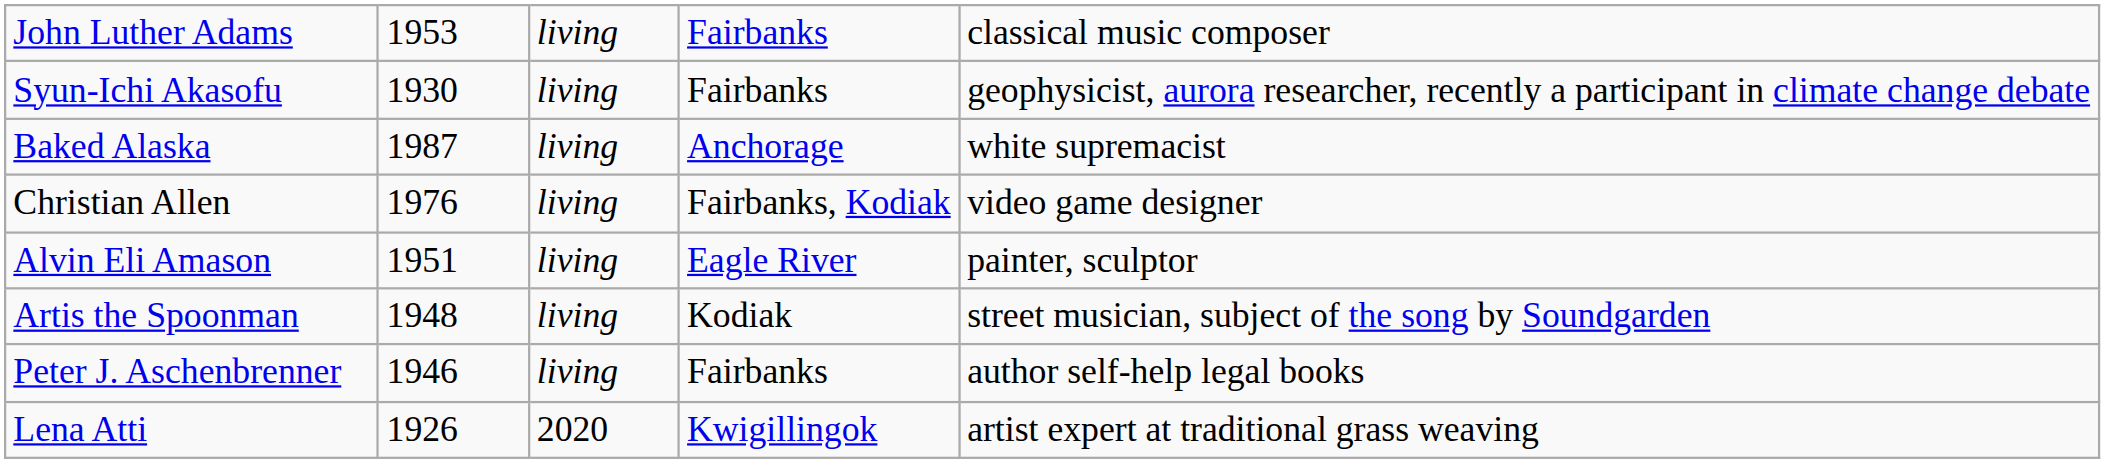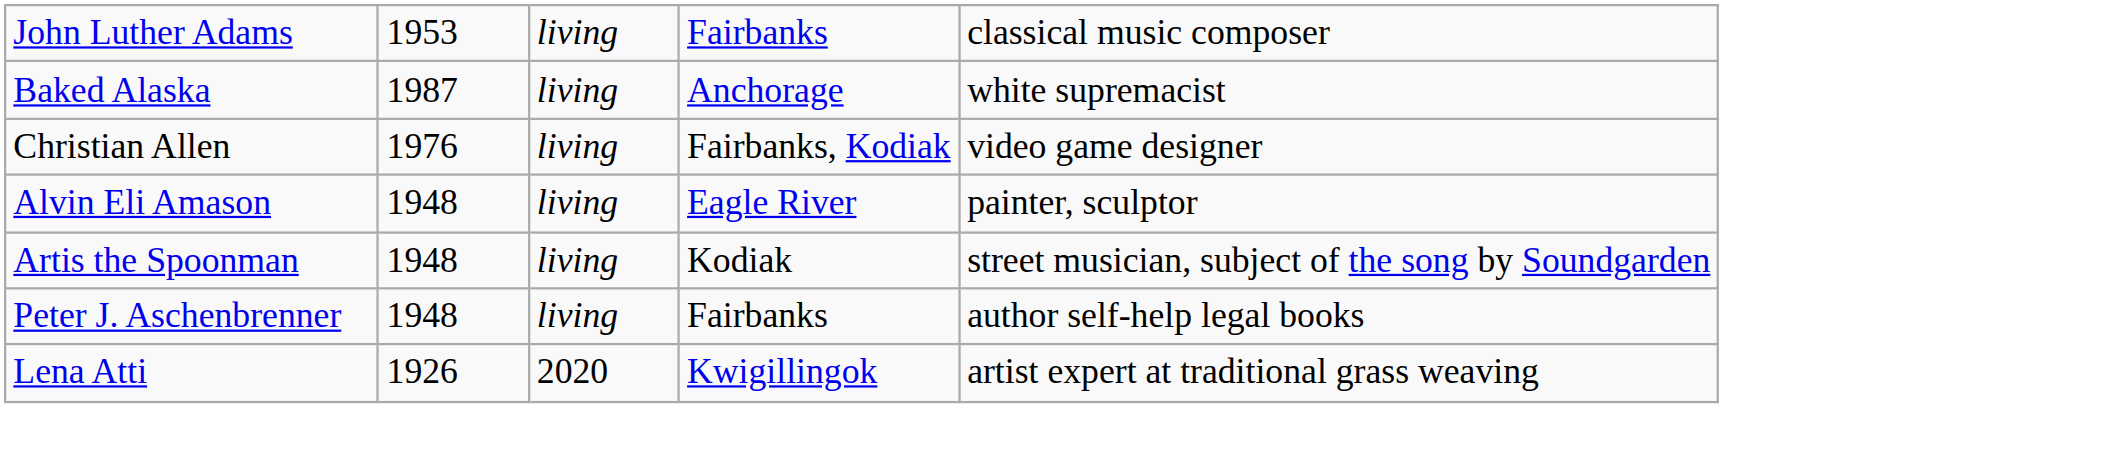- row: Syun-Ichi Akasofu | 1930 | living | Fairbanks | geophysicist, aurora researcher, recently a participant in climate change debate
Alvin Eli Amason | column 2: 1951 -> 1948
Peter J. Aschenbrenner | column 2: 1946 -> 1948
